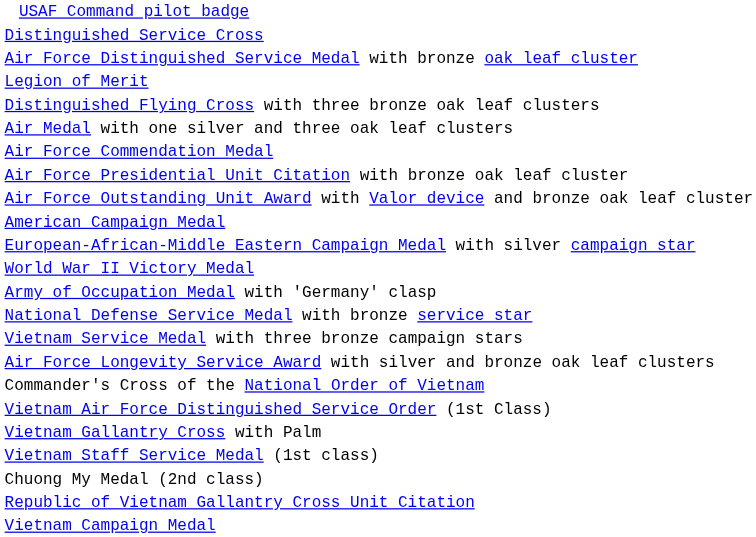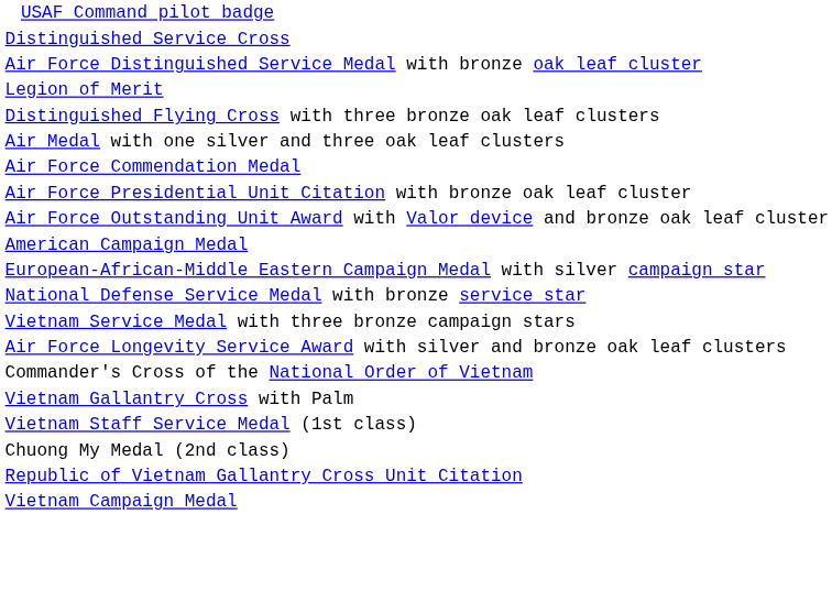- row: World War II Victory Medal
- row: Army of Occupation Medal with 'Germany' clasp
- row: Vietnam Air Force Distinguished Service Order (1st Class)
